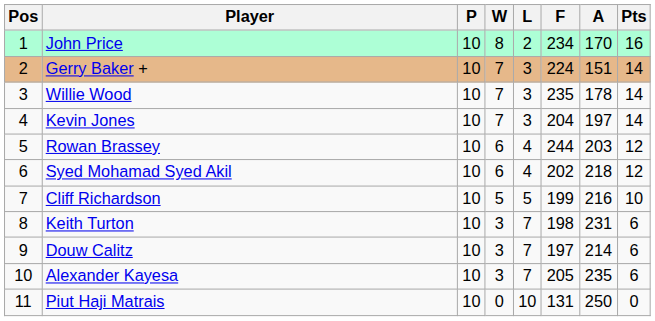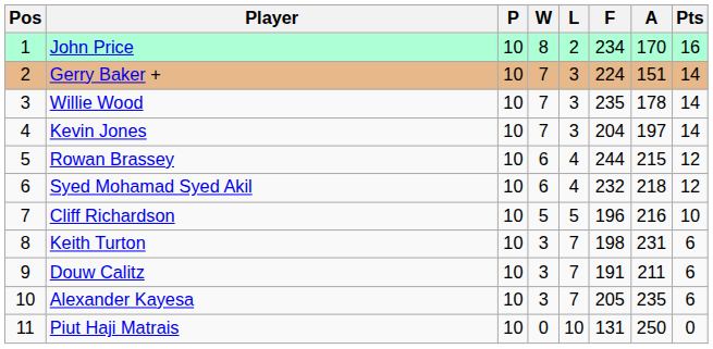Rowan Brassey | A: 203 -> 215
Syed Mohamad Syed Akil | F: 202 -> 232
Cliff Richardson | F: 199 -> 196
Douw Calitz | F: 197 -> 191
Douw Calitz | A: 214 -> 211
